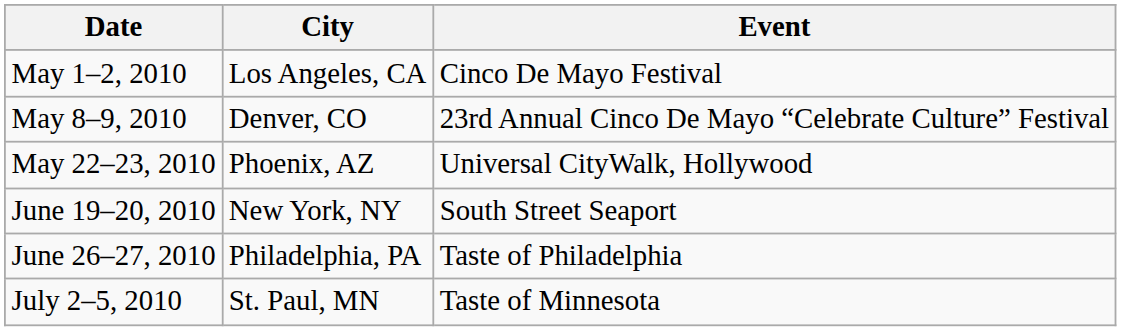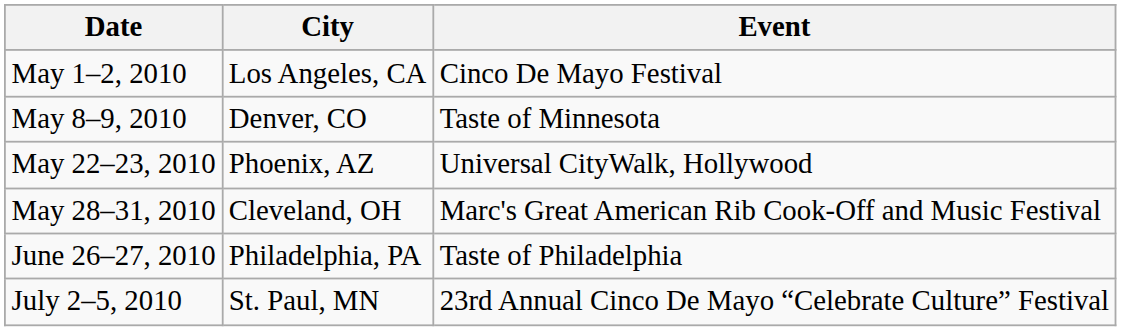May 8–9, 2010 | Event: 23rd Annual Cinco De Mayo “Celebrate Culture” Festival -> Taste of Minnesota
+ row: May 28–31, 2010 | Cleveland, OH | Marc's Great American Rib Cook-Off and Music Festival
- row: June 19–20, 2010 | New York, NY | South Street Seaport
July 2–5, 2010 | Event: Taste of Minnesota -> 23rd Annual Cinco De Mayo “Celebrate Culture” Festival
